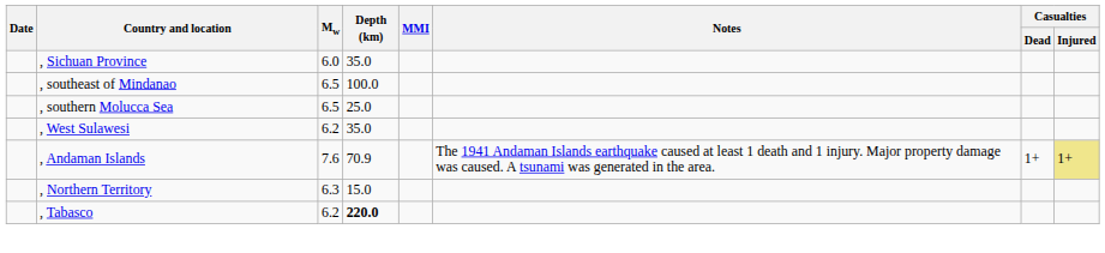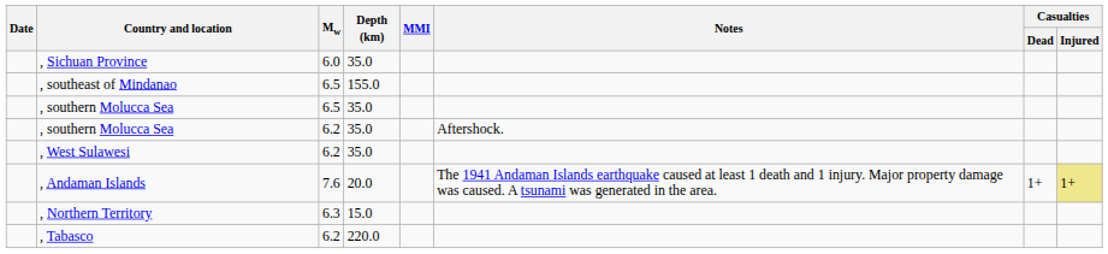, southeast of Mindanao | Depth (km): 100.0 -> 155.0
, southern Molucca Sea / 6.5 | Depth (km): 25.0 -> 35.0
+ row: , southern Molucca Sea | 6.2 | 35.0 | Aftershock.
, Andaman Islands | Depth (km): 70.9 -> 20.0
, Tabasco | Depth (km): bold -> normal
